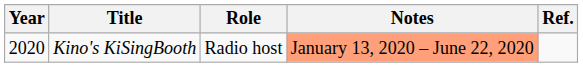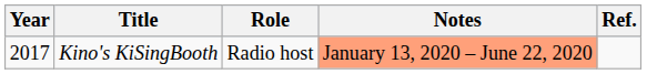Kino's KiSingBooth | Year: 2020 -> 2017
